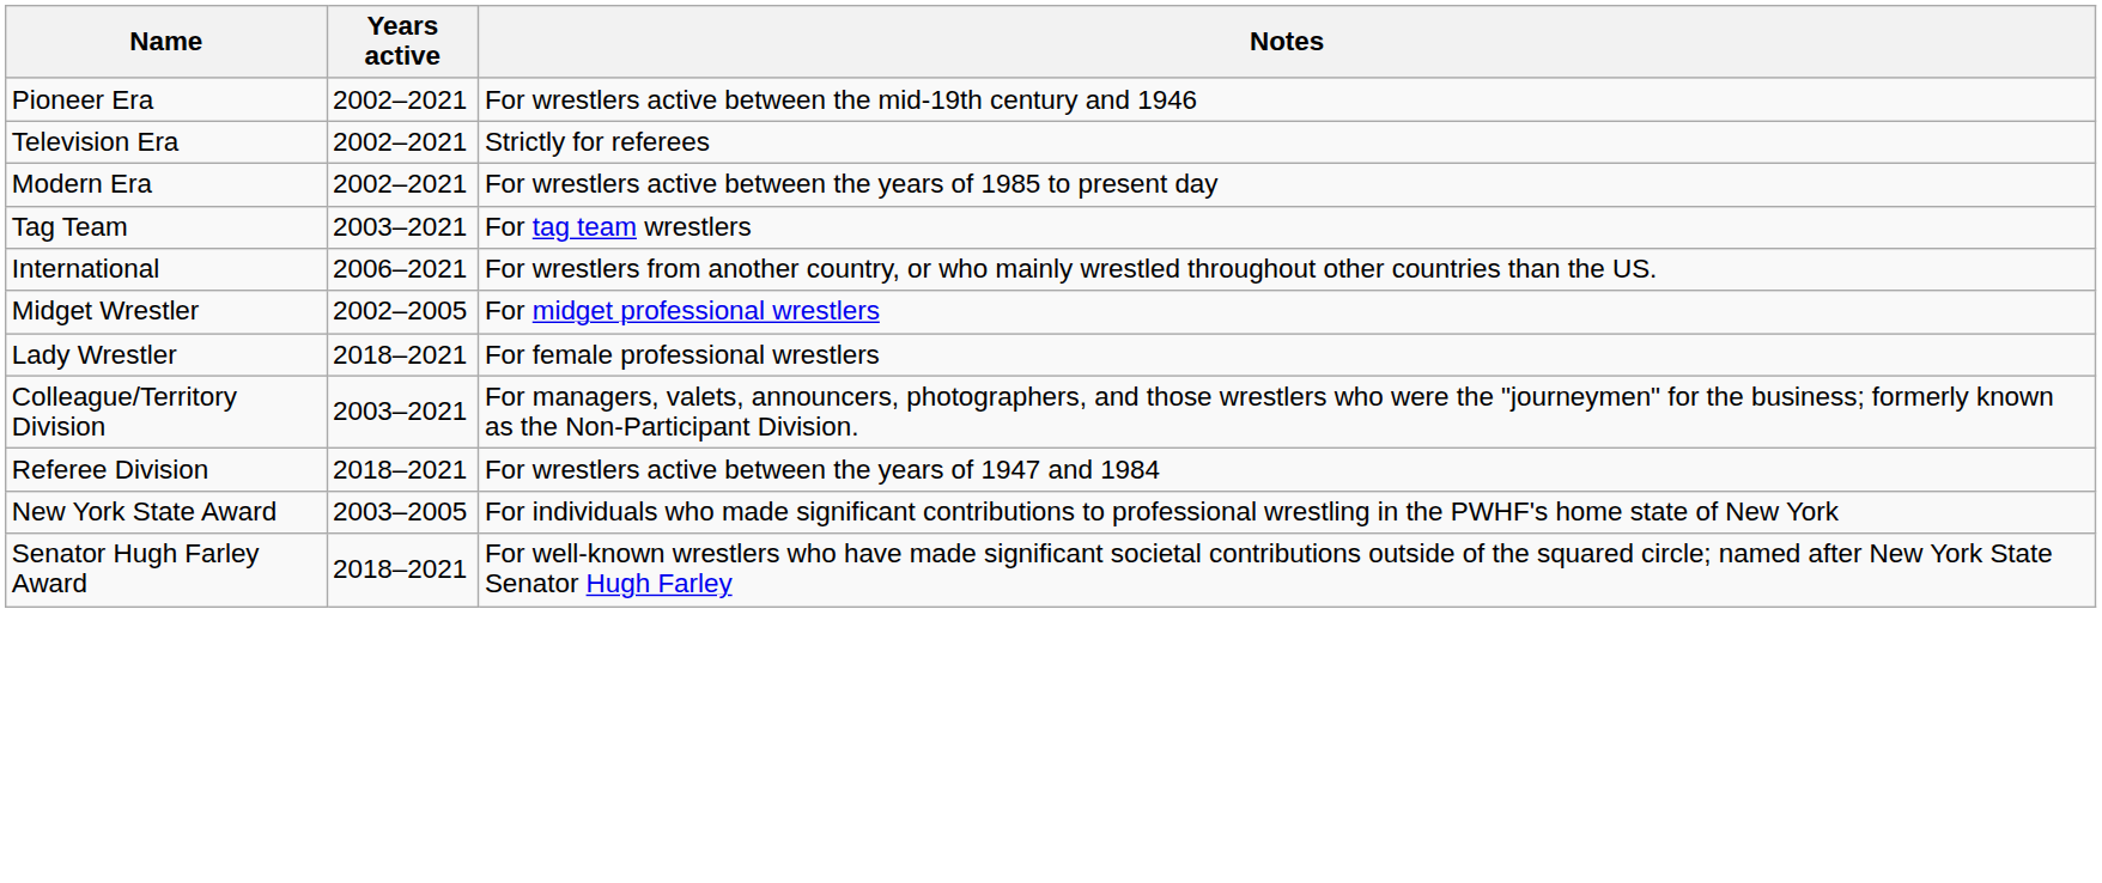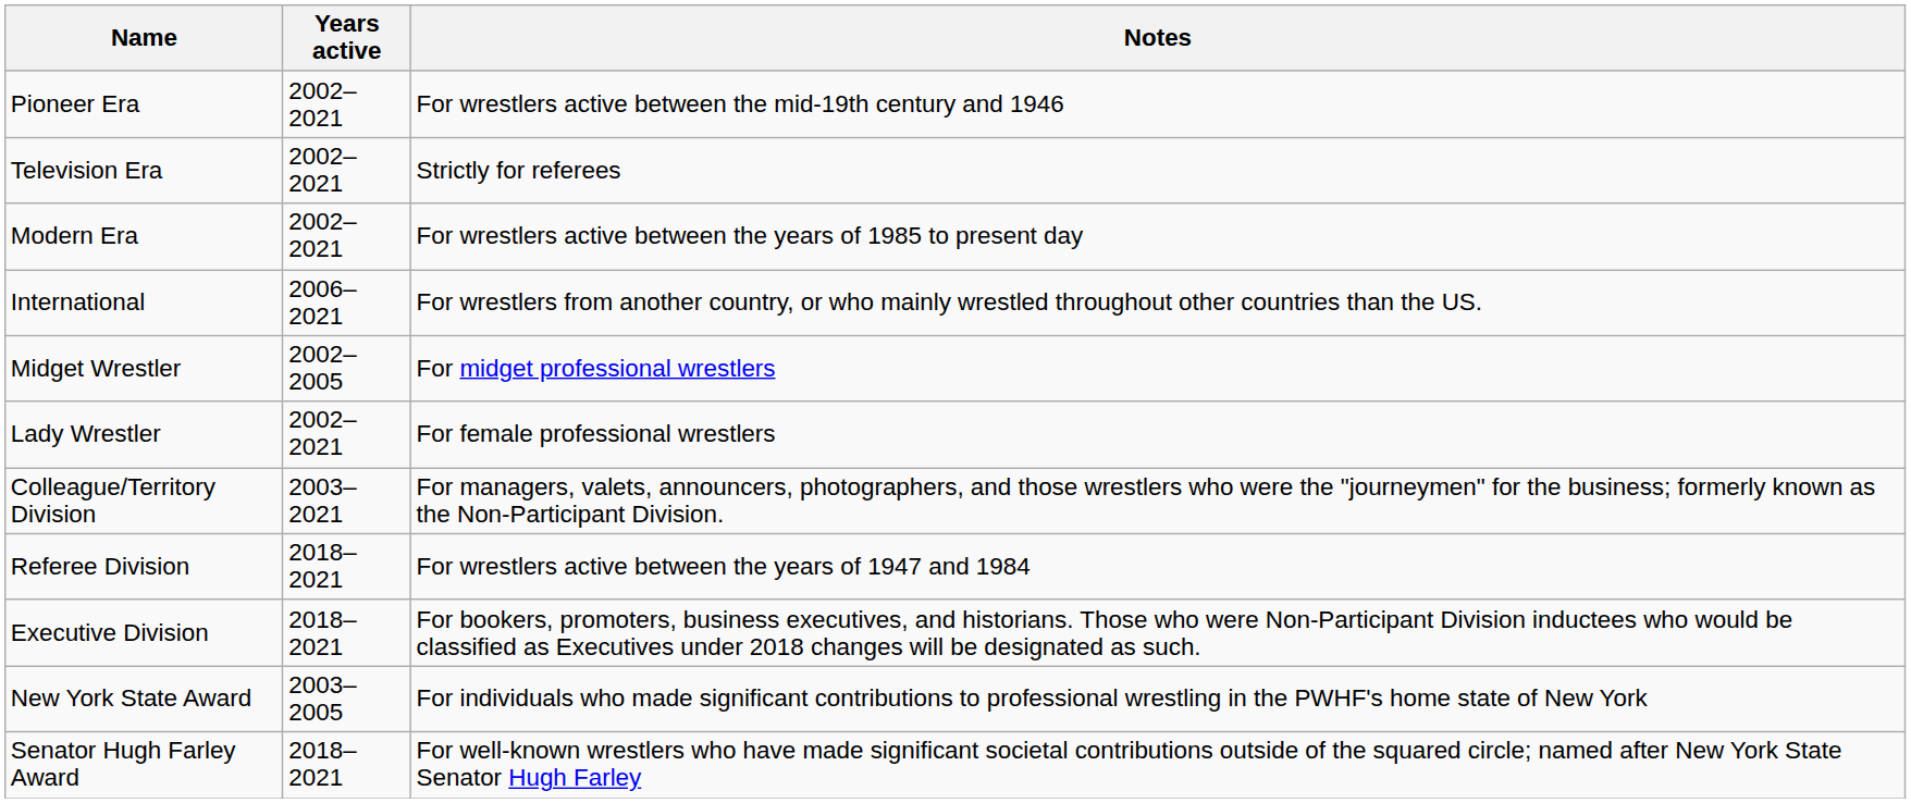- row: Tag Team | 2003–2021 | For tag team wrestlers
Lady Wrestler | Years active: 2018–2021 -> 2002–2021
+ row: Executive Division | 2018–2021 | For bookers, promoters, business executives, and historians. Those who were Non-Participant Division inductees who would be classified as Executives under 2018 changes will be designated as such.
